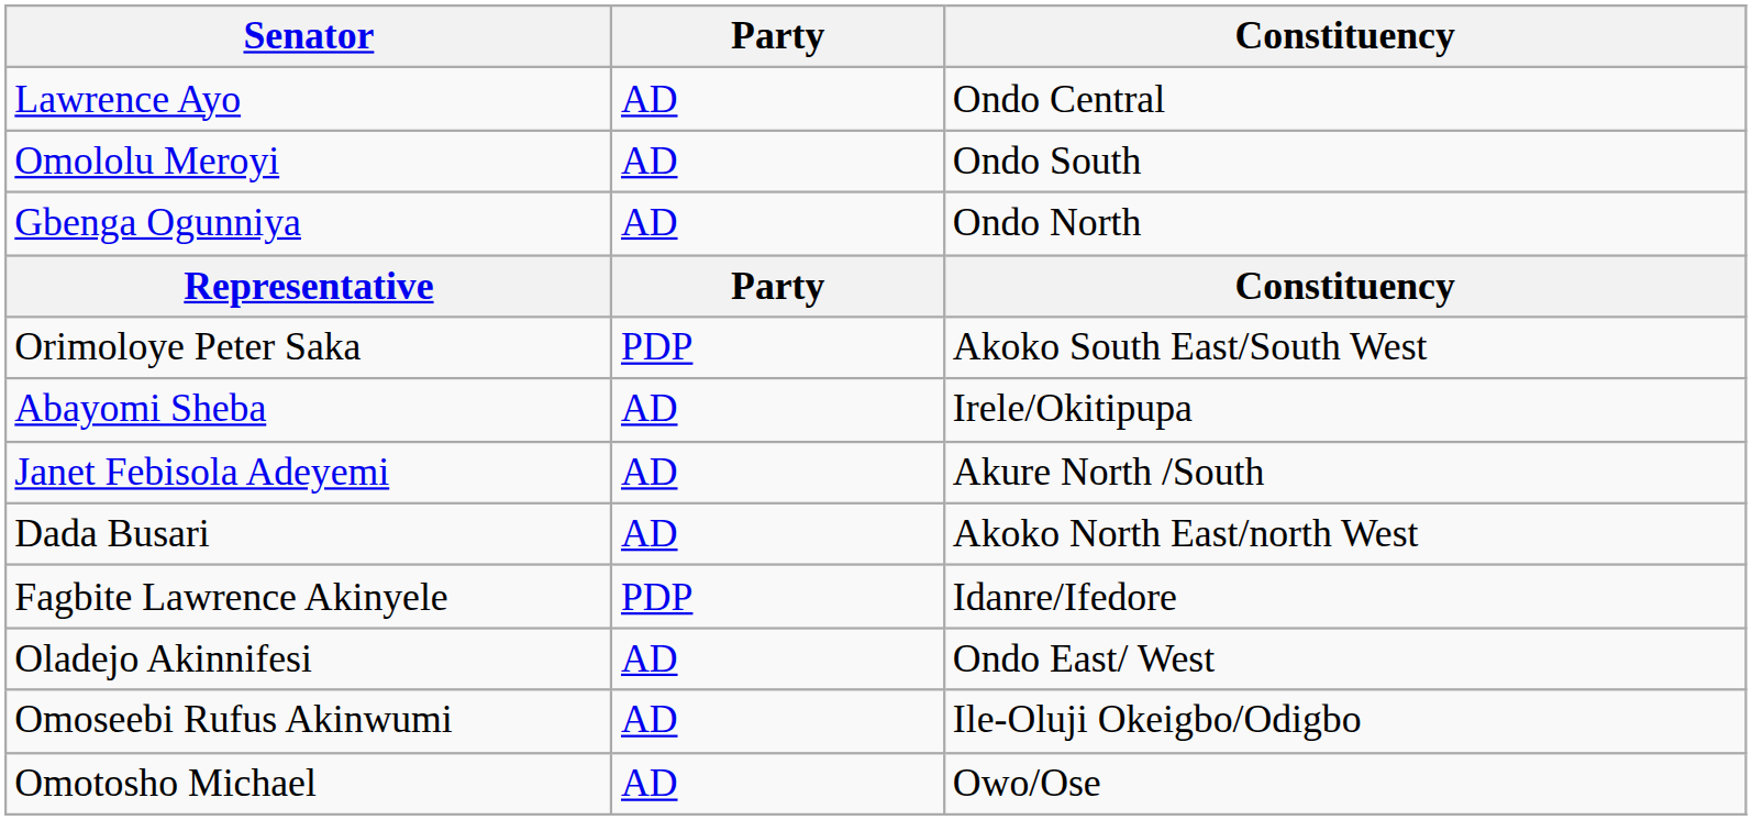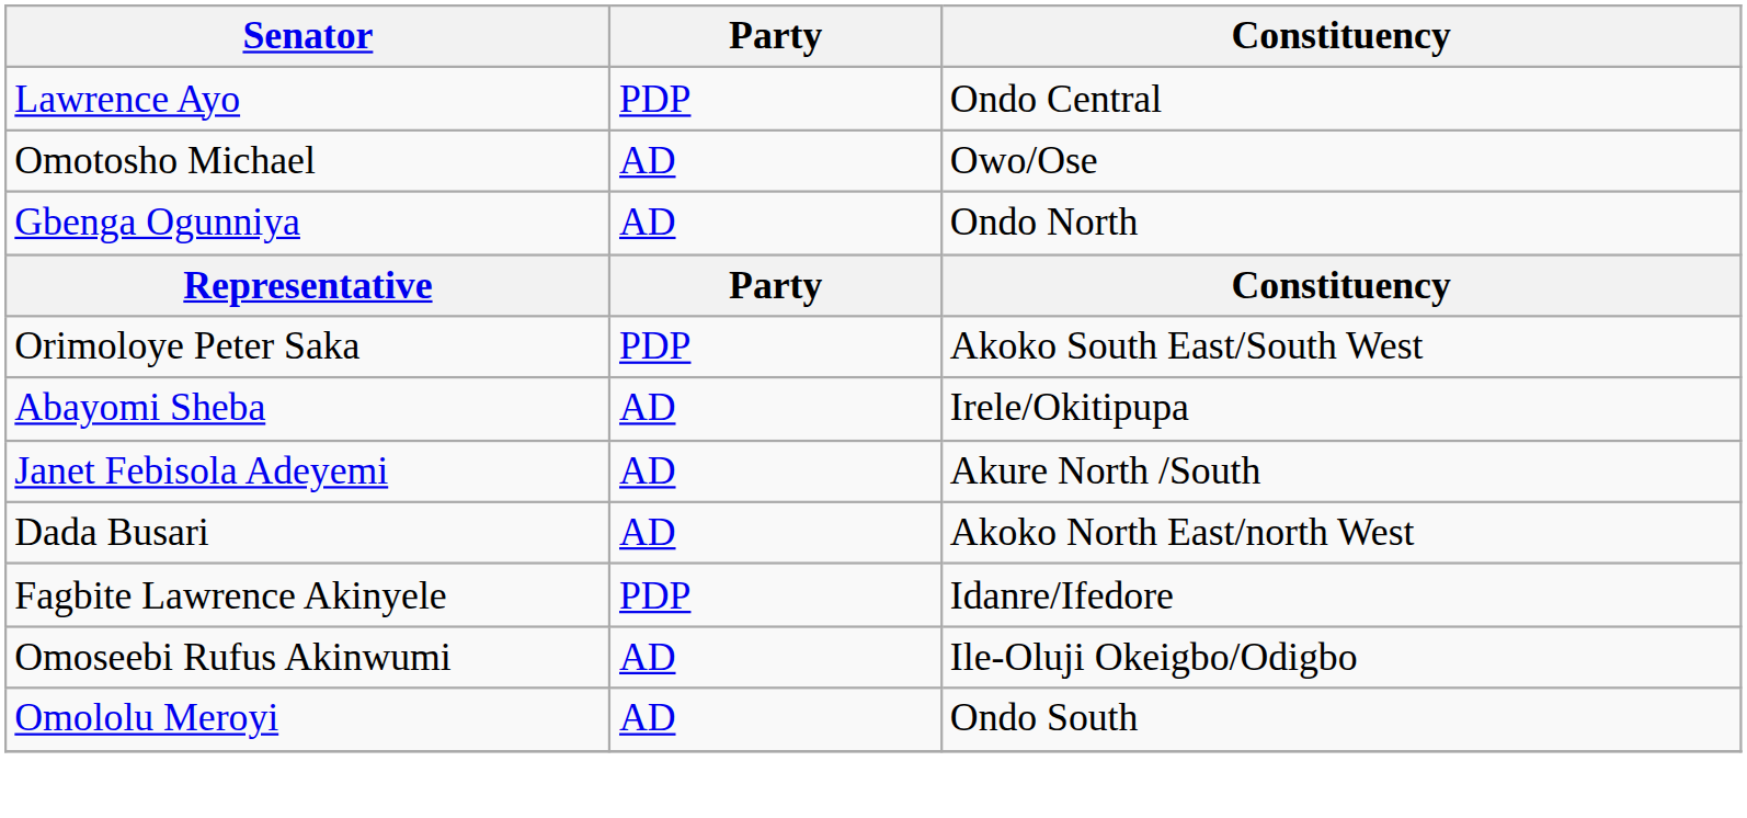Lawrence Ayo | Party: AD -> PDP
rows swapped: Omololu Meroyi <-> Omotosho Michael
- row: Oladejo Akinnifesi | AD | Ondo East/ West
